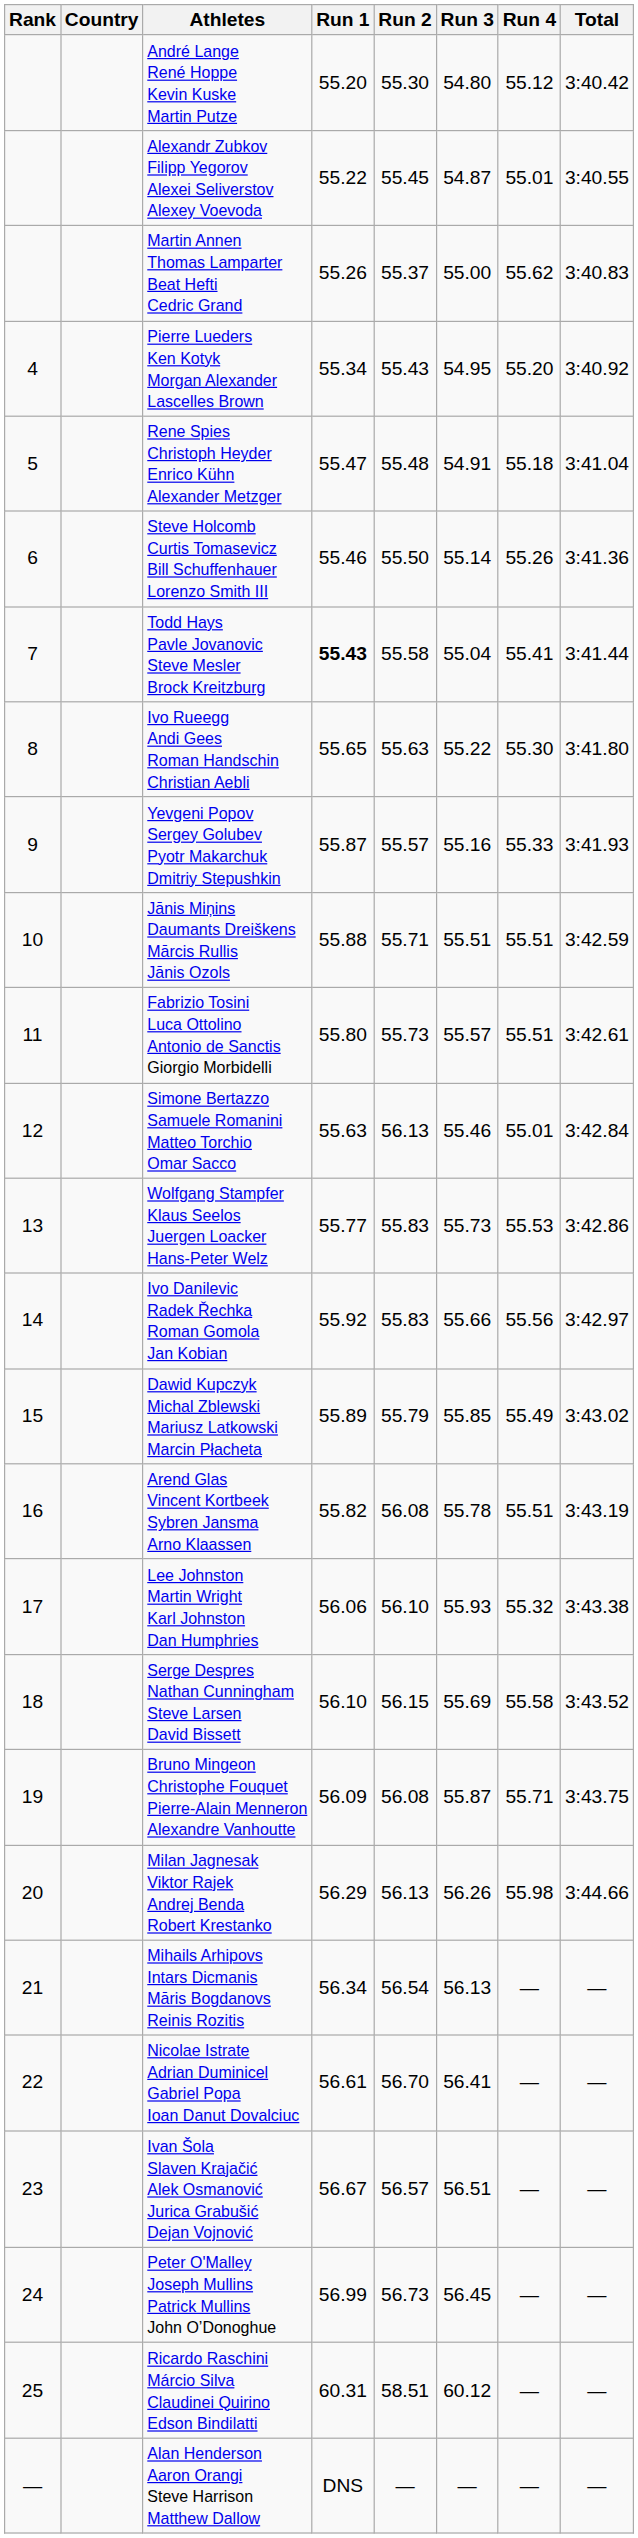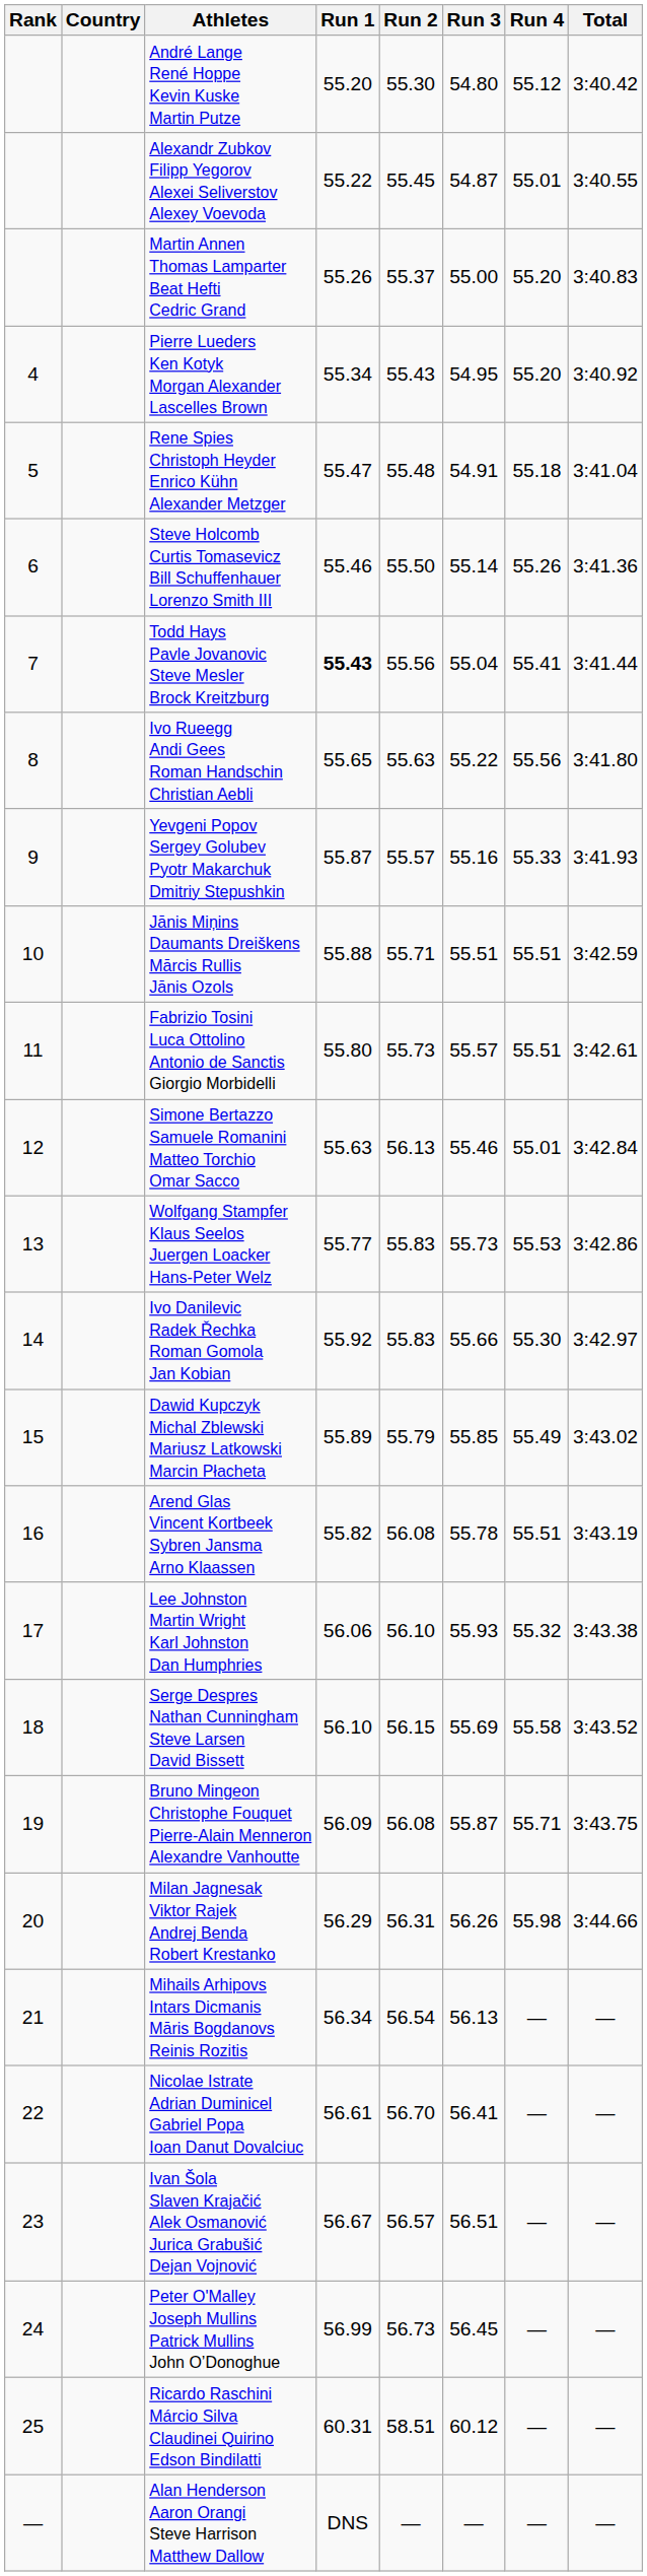Martin Annen Thomas Lamparter Beat Hefti Cedric Grand | Run 4: 55.62 -> 55.20
Todd Hays Pavle Jovanovic Steve Mesler Brock Kreitzburg | Run 2: 55.58 -> 55.56
Ivo Rueegg Andi Gees Roman Handschin Christian Aebli | Run 4: 55.30 -> 55.56
Ivo Danilevic Radek Řechka Roman Gomola Jan Kobian | Run 4: 55.56 -> 55.30
Milan Jagnesak Viktor Rajek Andrej Benda Robert Krestanko | Run 2: 56.13 -> 56.31
